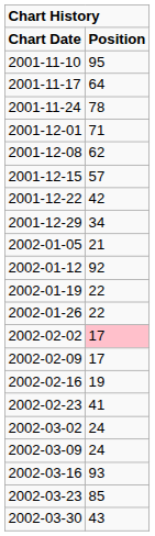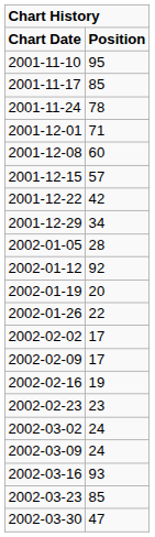2001-11-17 | column 2: 64 -> 85
2001-12-08 | column 2: 62 -> 60
2002-01-05 | column 2: 21 -> 28
2002-01-19 | column 2: 22 -> 20
2002-02-02 | column 2: pink background -> no background
2002-02-23 | column 2: 41 -> 23
2002-03-30 | column 2: 43 -> 47
